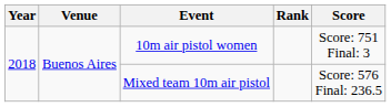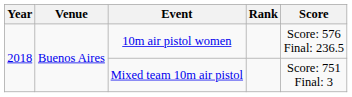10m air pistol women | Score: Score: 751 Final: 3 -> Score: 576 Final: 236.5
Mixed team 10m air pistol | Score: Score: 576 Final: 236.5 -> Score: 751 Final: 3
